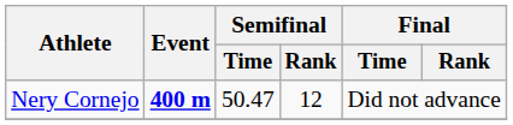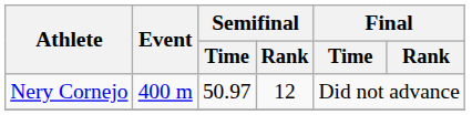Nery Cornejo | Event: bold -> normal
Nery Cornejo | Semifinal / Time: 50.47 -> 50.97
